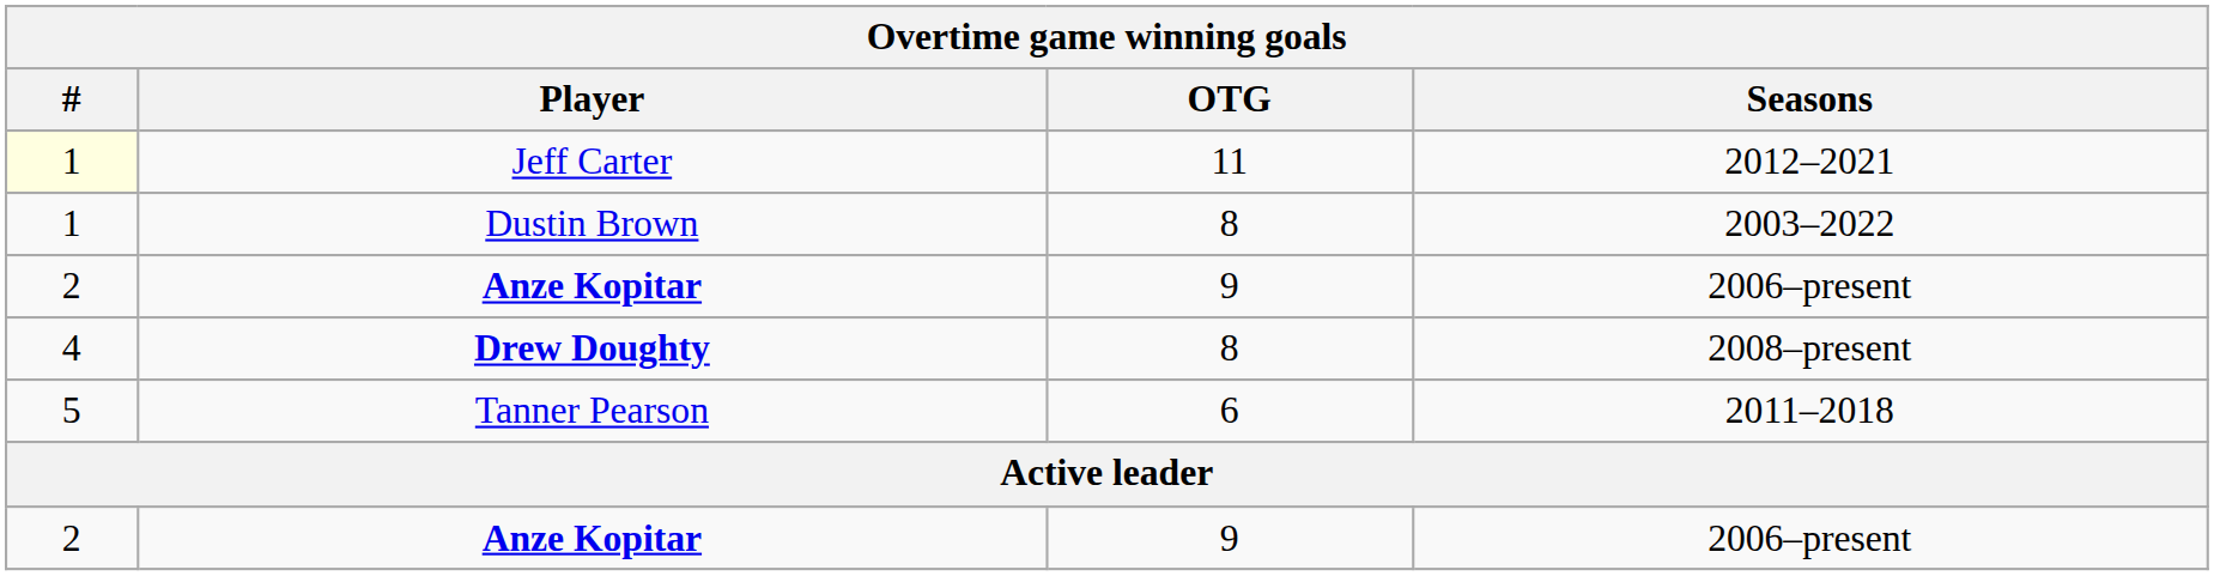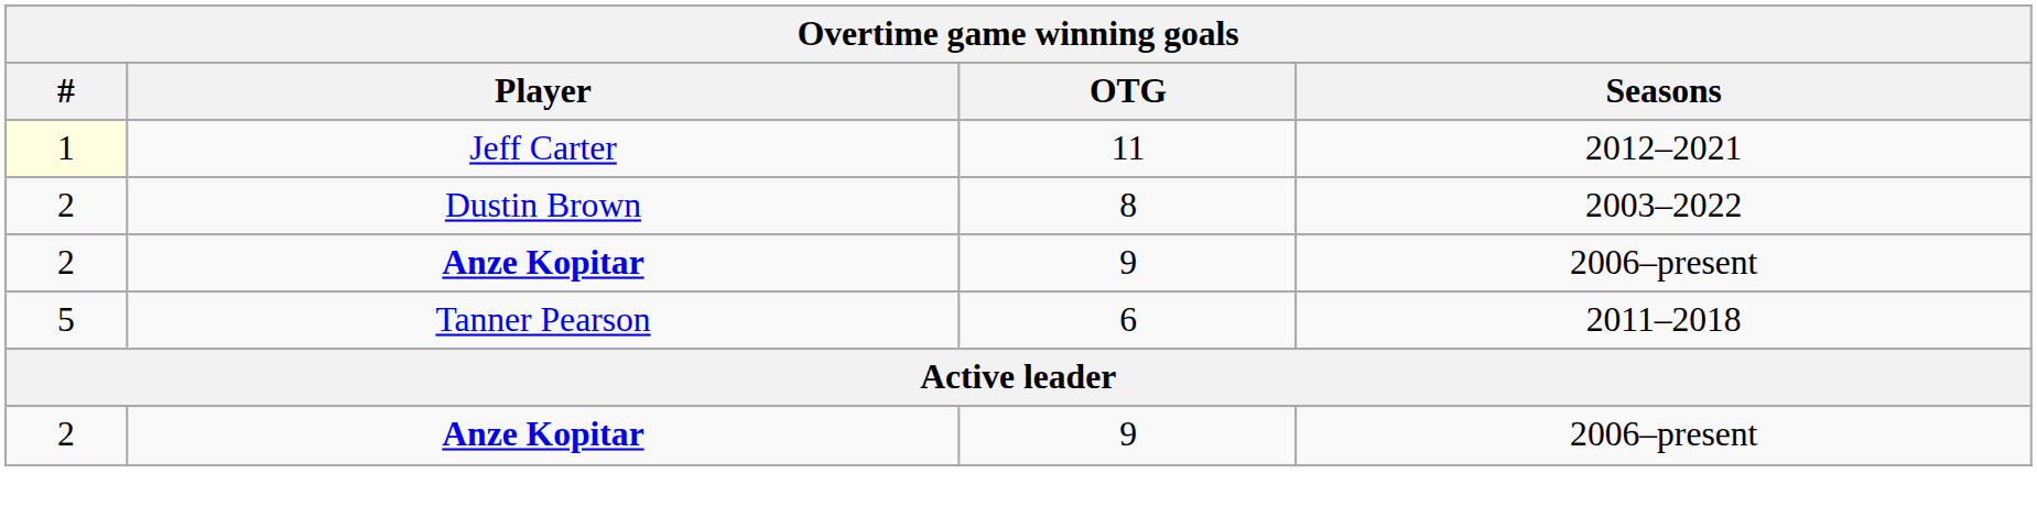Dustin Brown | #: 1 -> 2
- row: 4 | Drew Doughty | 8 | 2008–present
